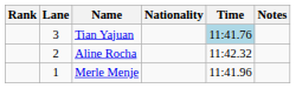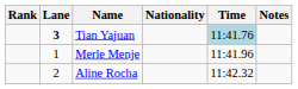Tian Yajuan | Lane: normal -> bold
rows swapped: Merle Menje <-> Aline Rocha
